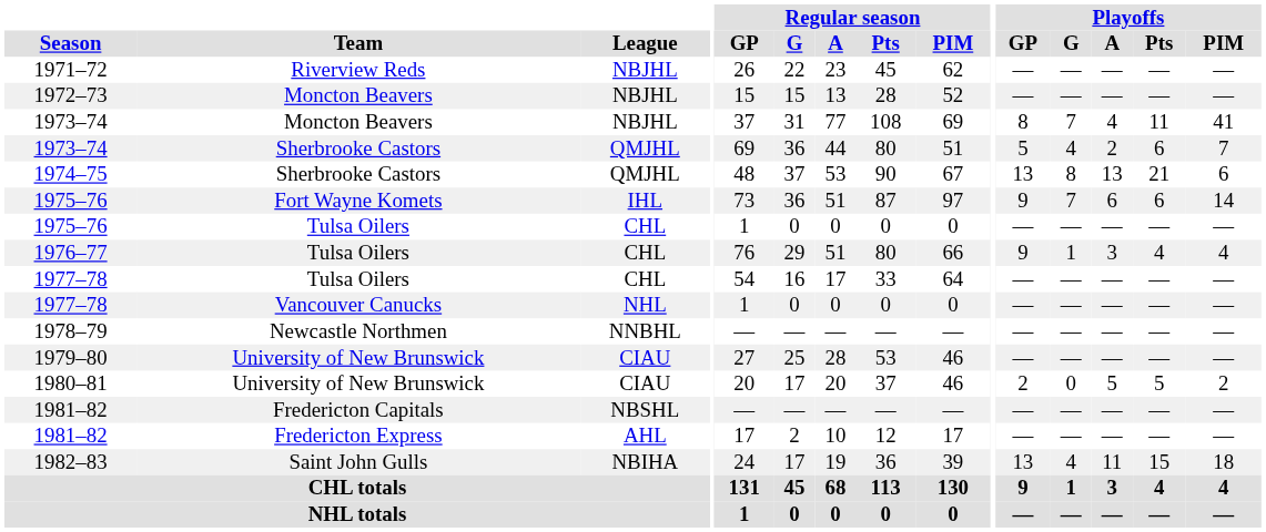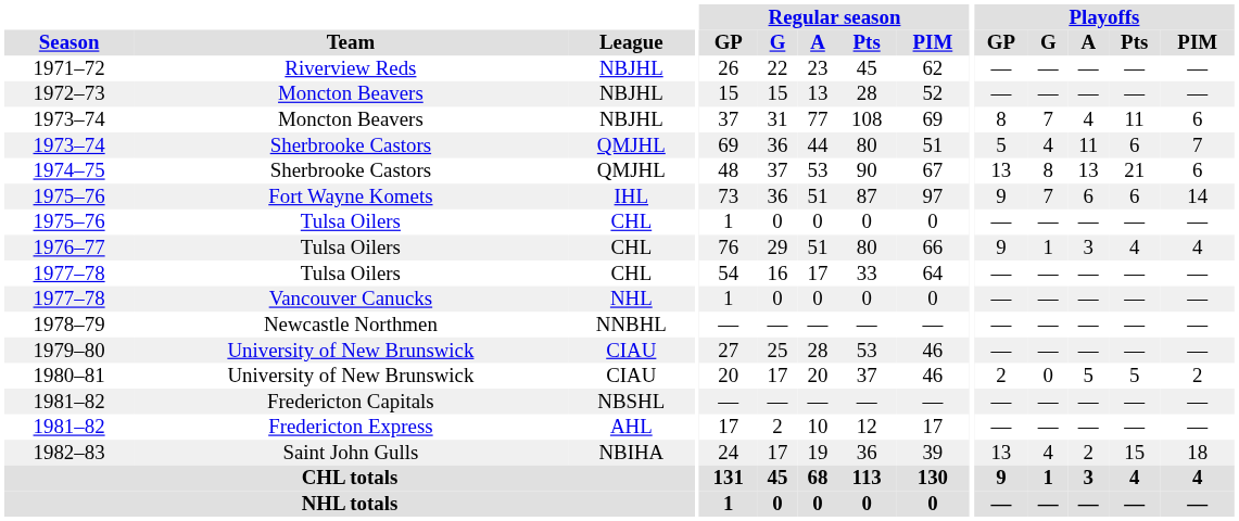1973–74 / Moncton Beavers | Playoffs / PIM: 41 -> 6
1973–74 / Sherbrooke Castors | Playoffs / A: 2 -> 11
1982–83 | Playoffs / A: 11 -> 2
